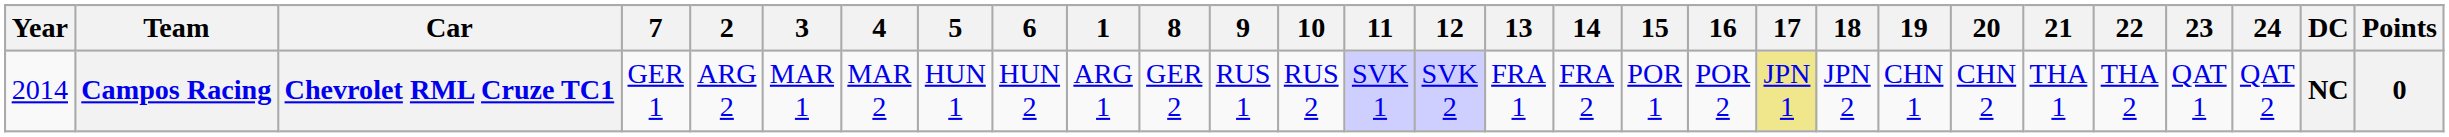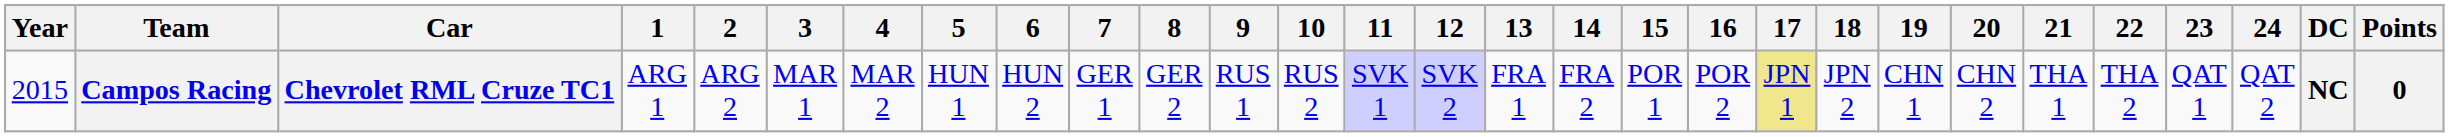columns swapped: 1 <-> 7
Campos Racing | Year: 2014 -> 2015
